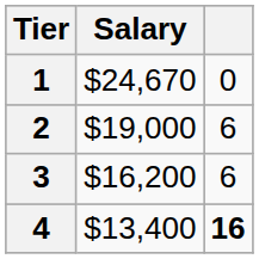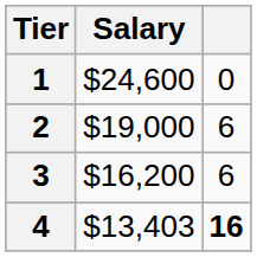1 | Salary: $24,670 -> $24,600
4 | Salary: $13,400 -> $13,403
